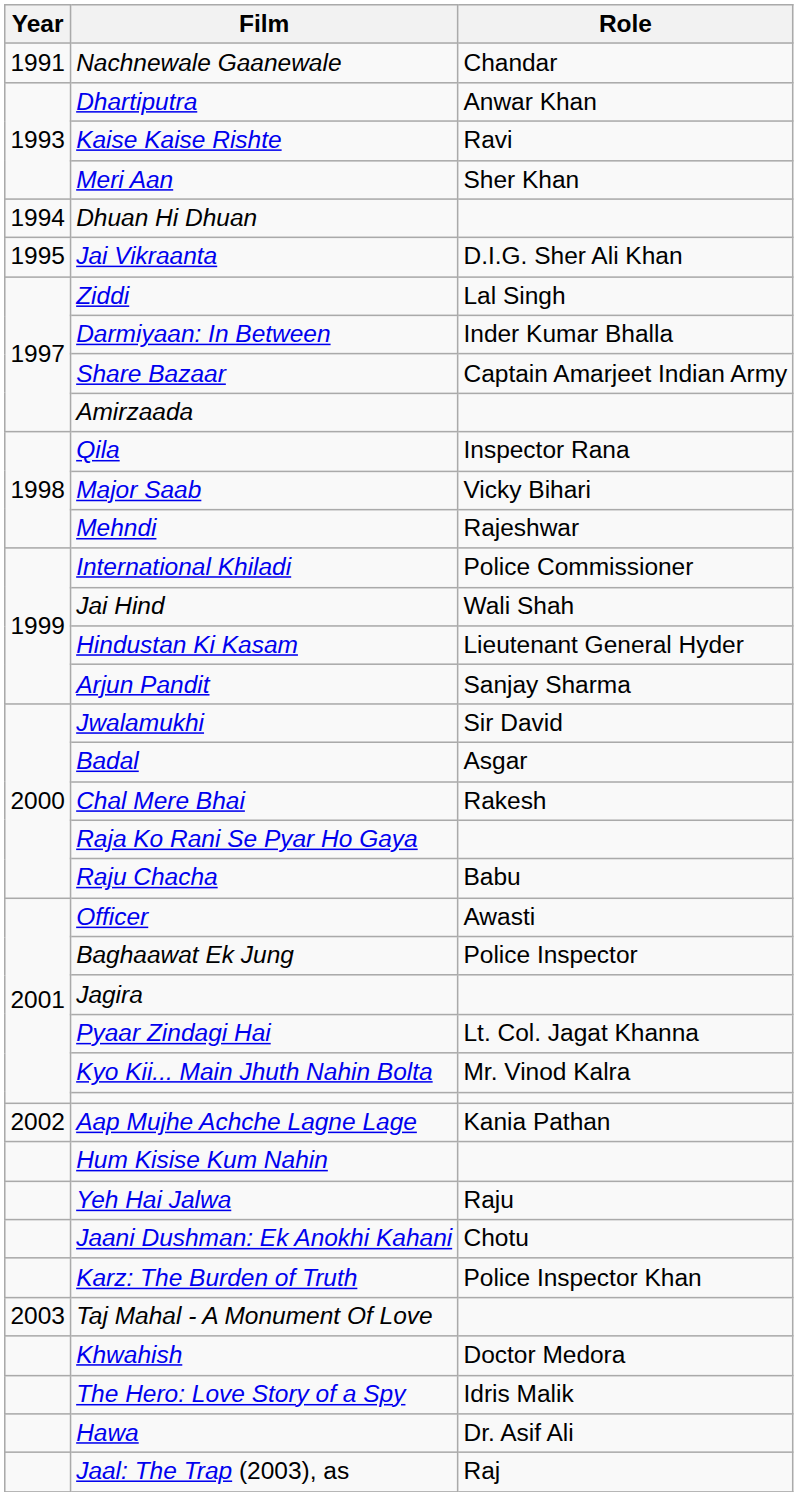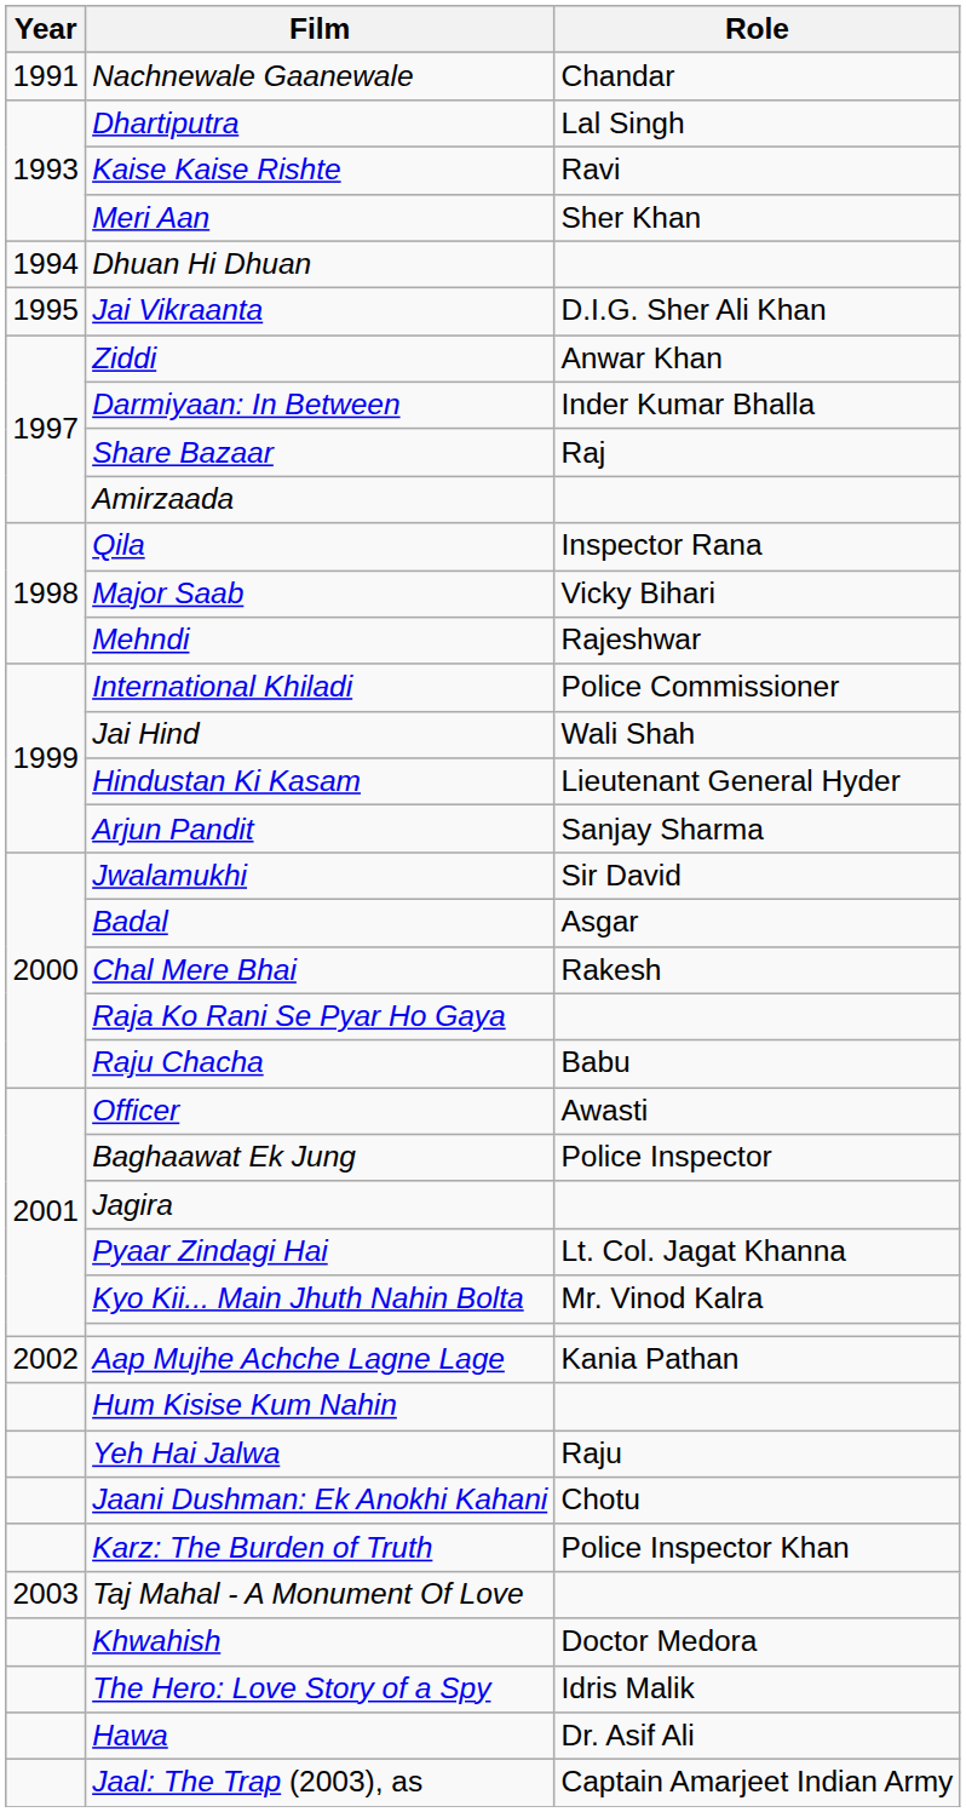Dhartiputra | Role: Anwar Khan -> Lal Singh
Ziddi | Role: Lal Singh -> Anwar Khan
Share Bazaar | Role: Captain Amarjeet Indian Army -> Raj
Jaal: The Trap (2003), as | Role: Raj -> Captain Amarjeet Indian Army
